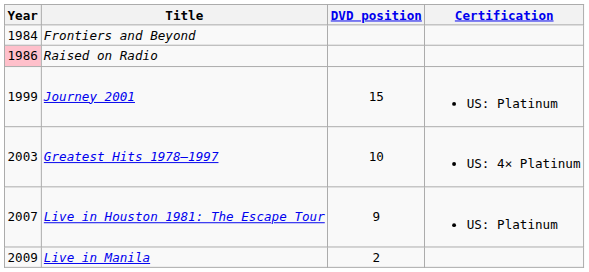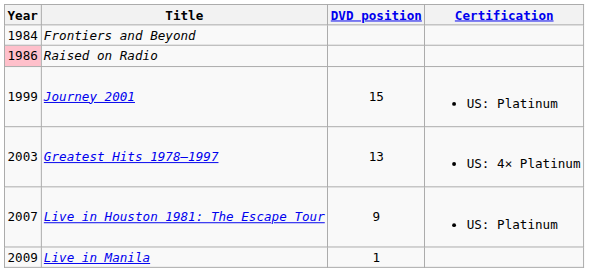Greatest Hits 1978–1997 | DVD position: 10 -> 13
Live in Manila | DVD position: 2 -> 1
